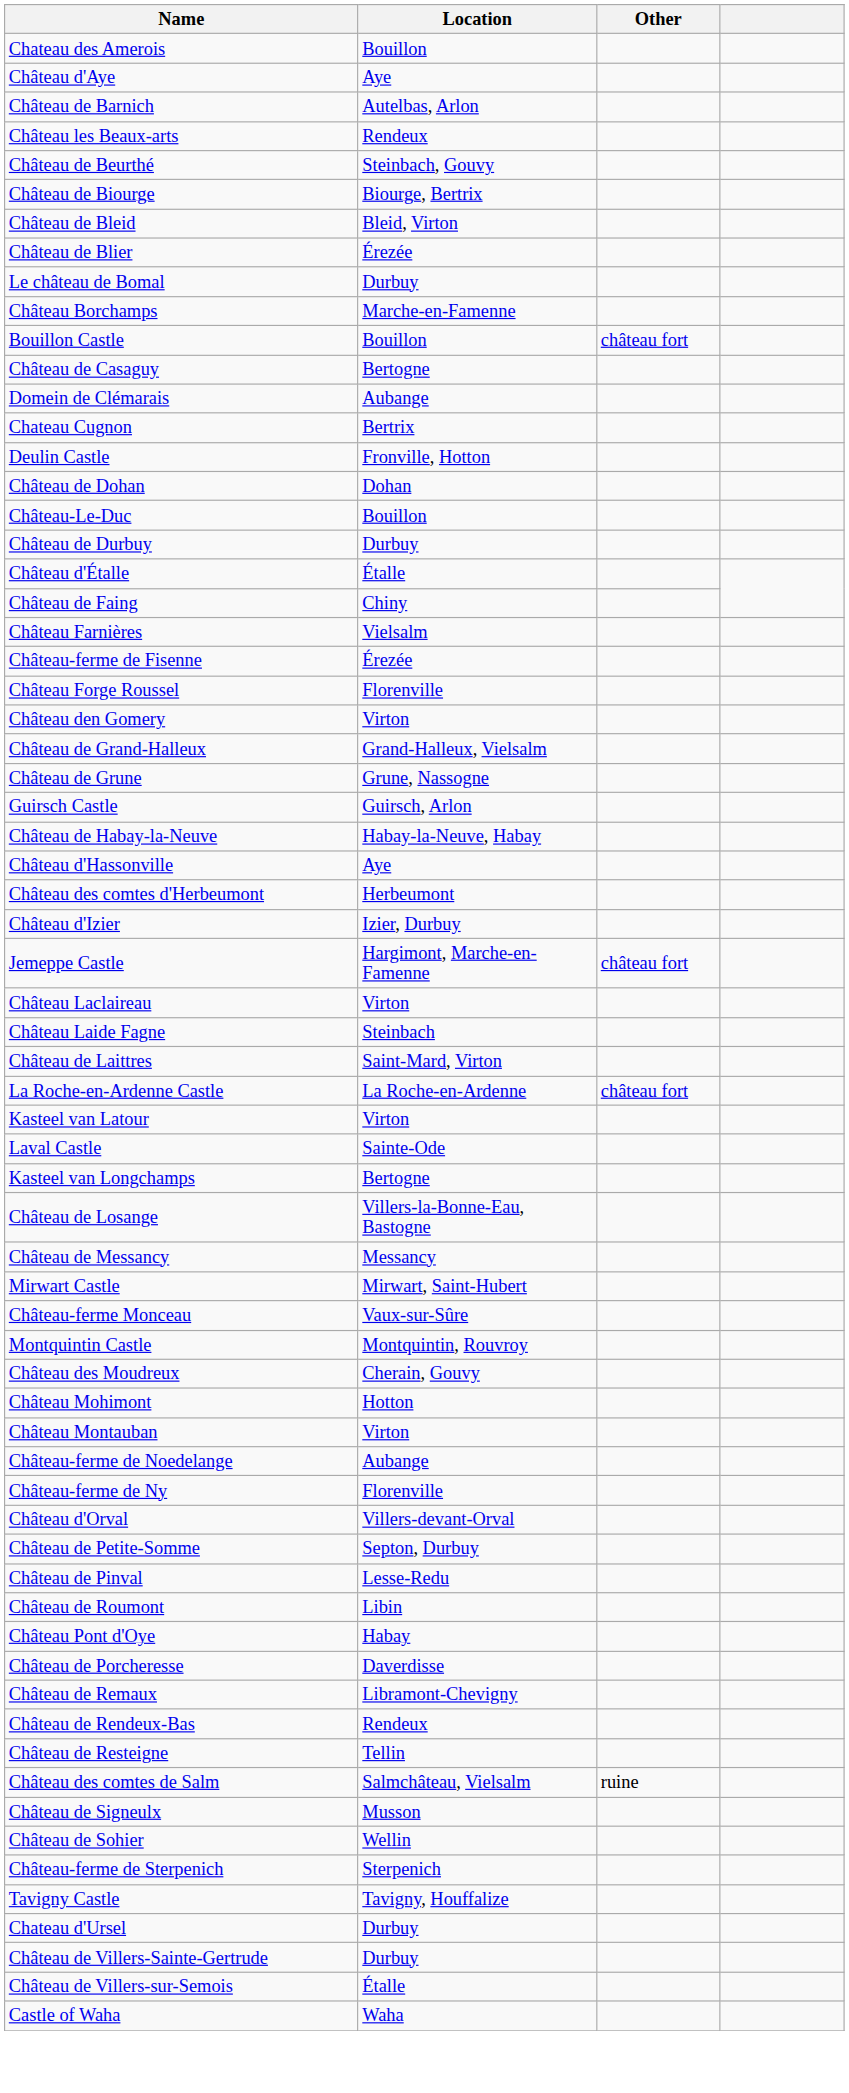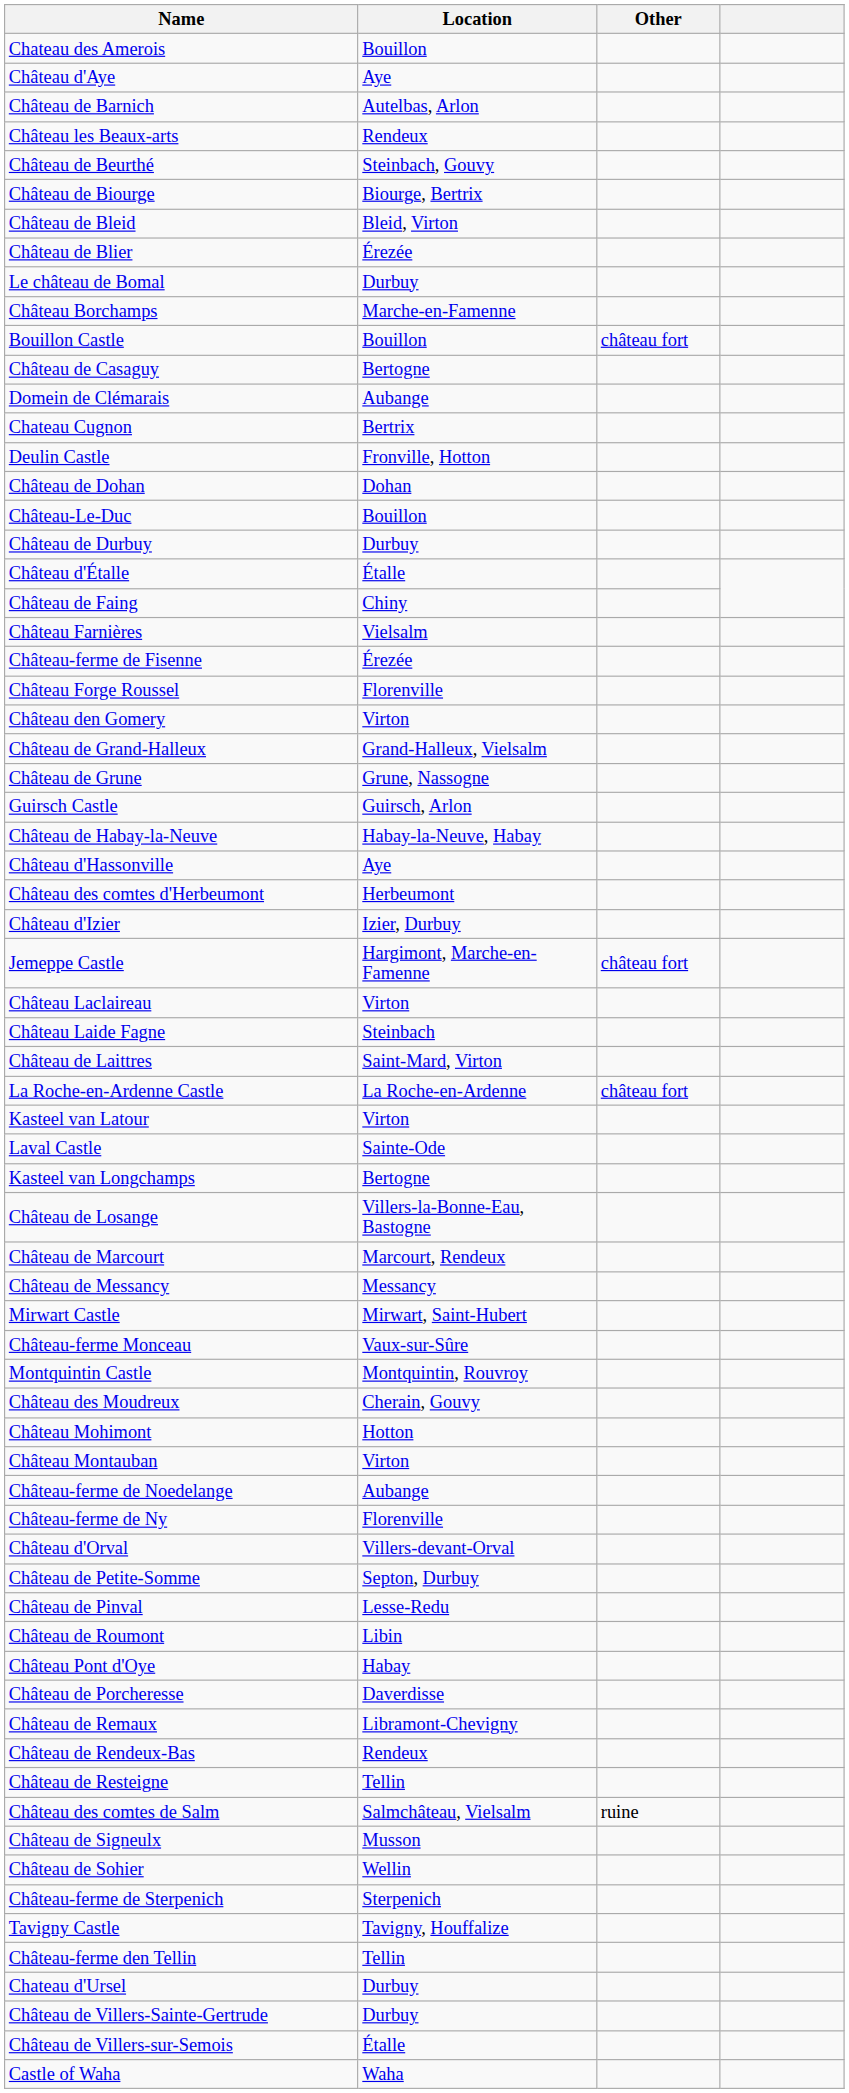+ row: Château de Marcourt | Marcourt, Rendeux
+ row: Château-ferme den Tellin | Tellin
